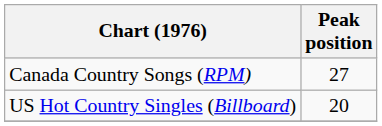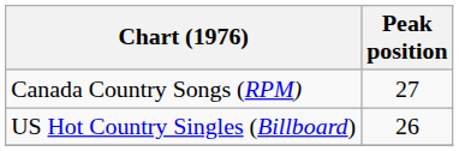US Hot Country Singles (Billboard) | Peak position: 20 -> 26
